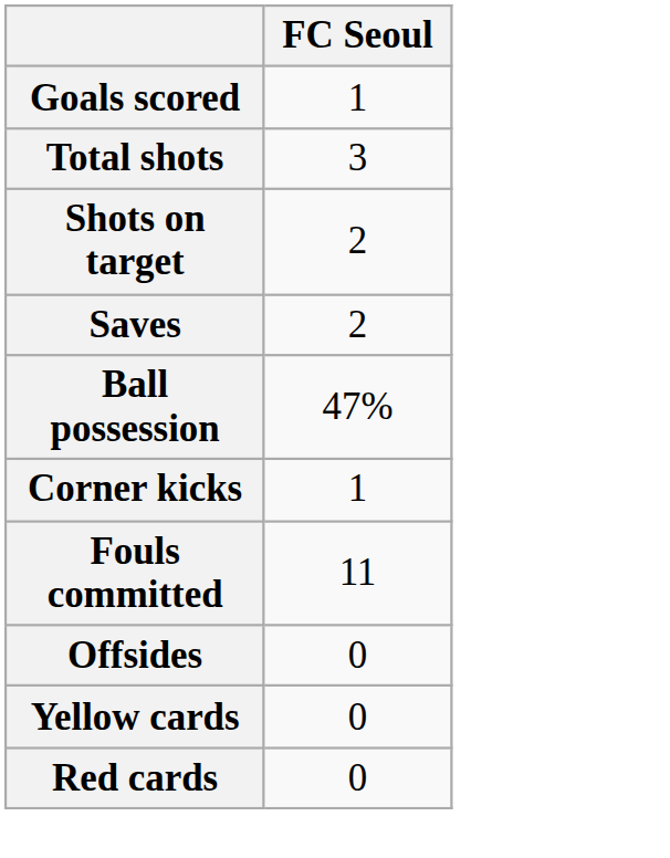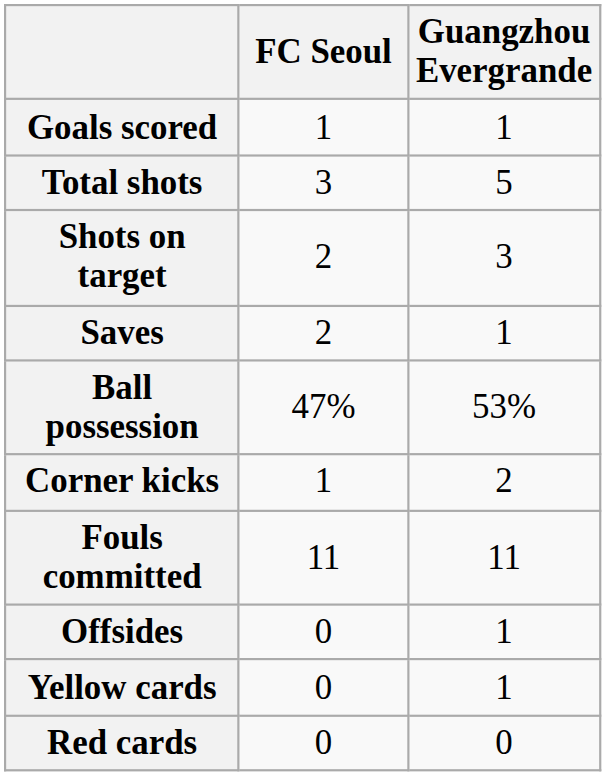+ column: Guangzhou Evergrande | 1 | 5 | 3 | 1 | 53% | 2 | 11 | 1 | 1 | 0
